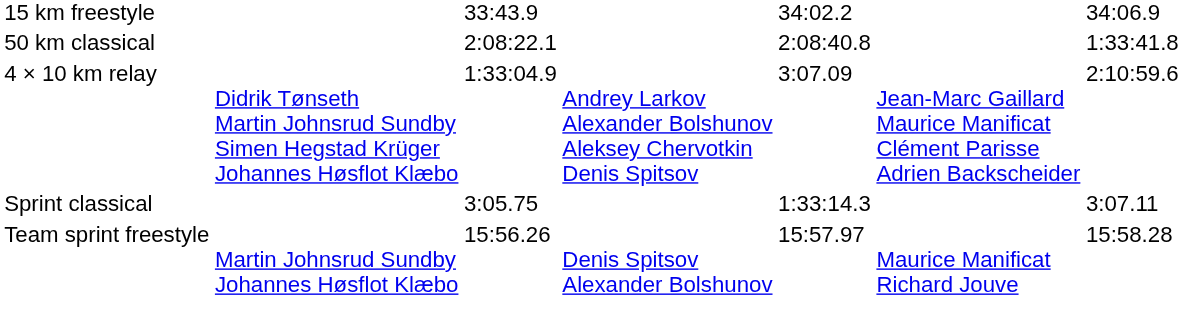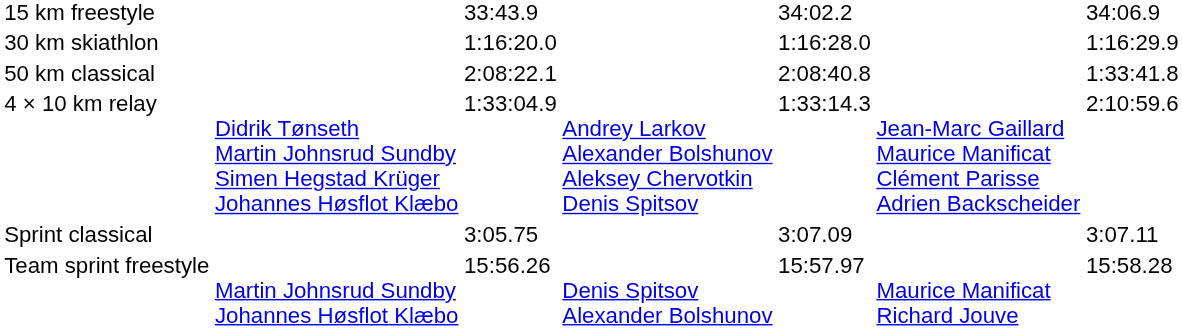+ row: 30 km skiathlon | 1:16:20.0 | 1:16:28.0 | 1:16:29.9
4 × 10 km relay | column 5: 3:07.09 -> 1:33:14.3
Sprint classical | column 5: 1:33:14.3 -> 3:07.09
